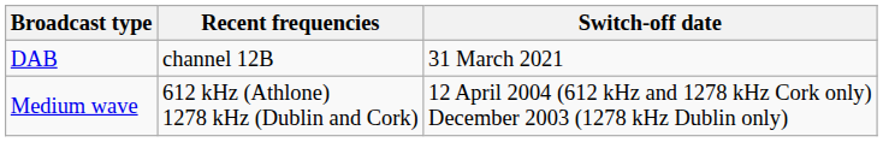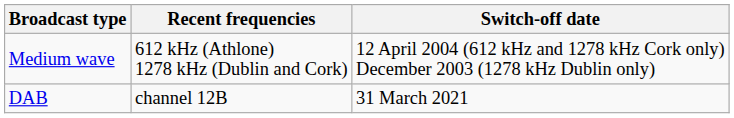rows swapped: Medium wave <-> DAB
